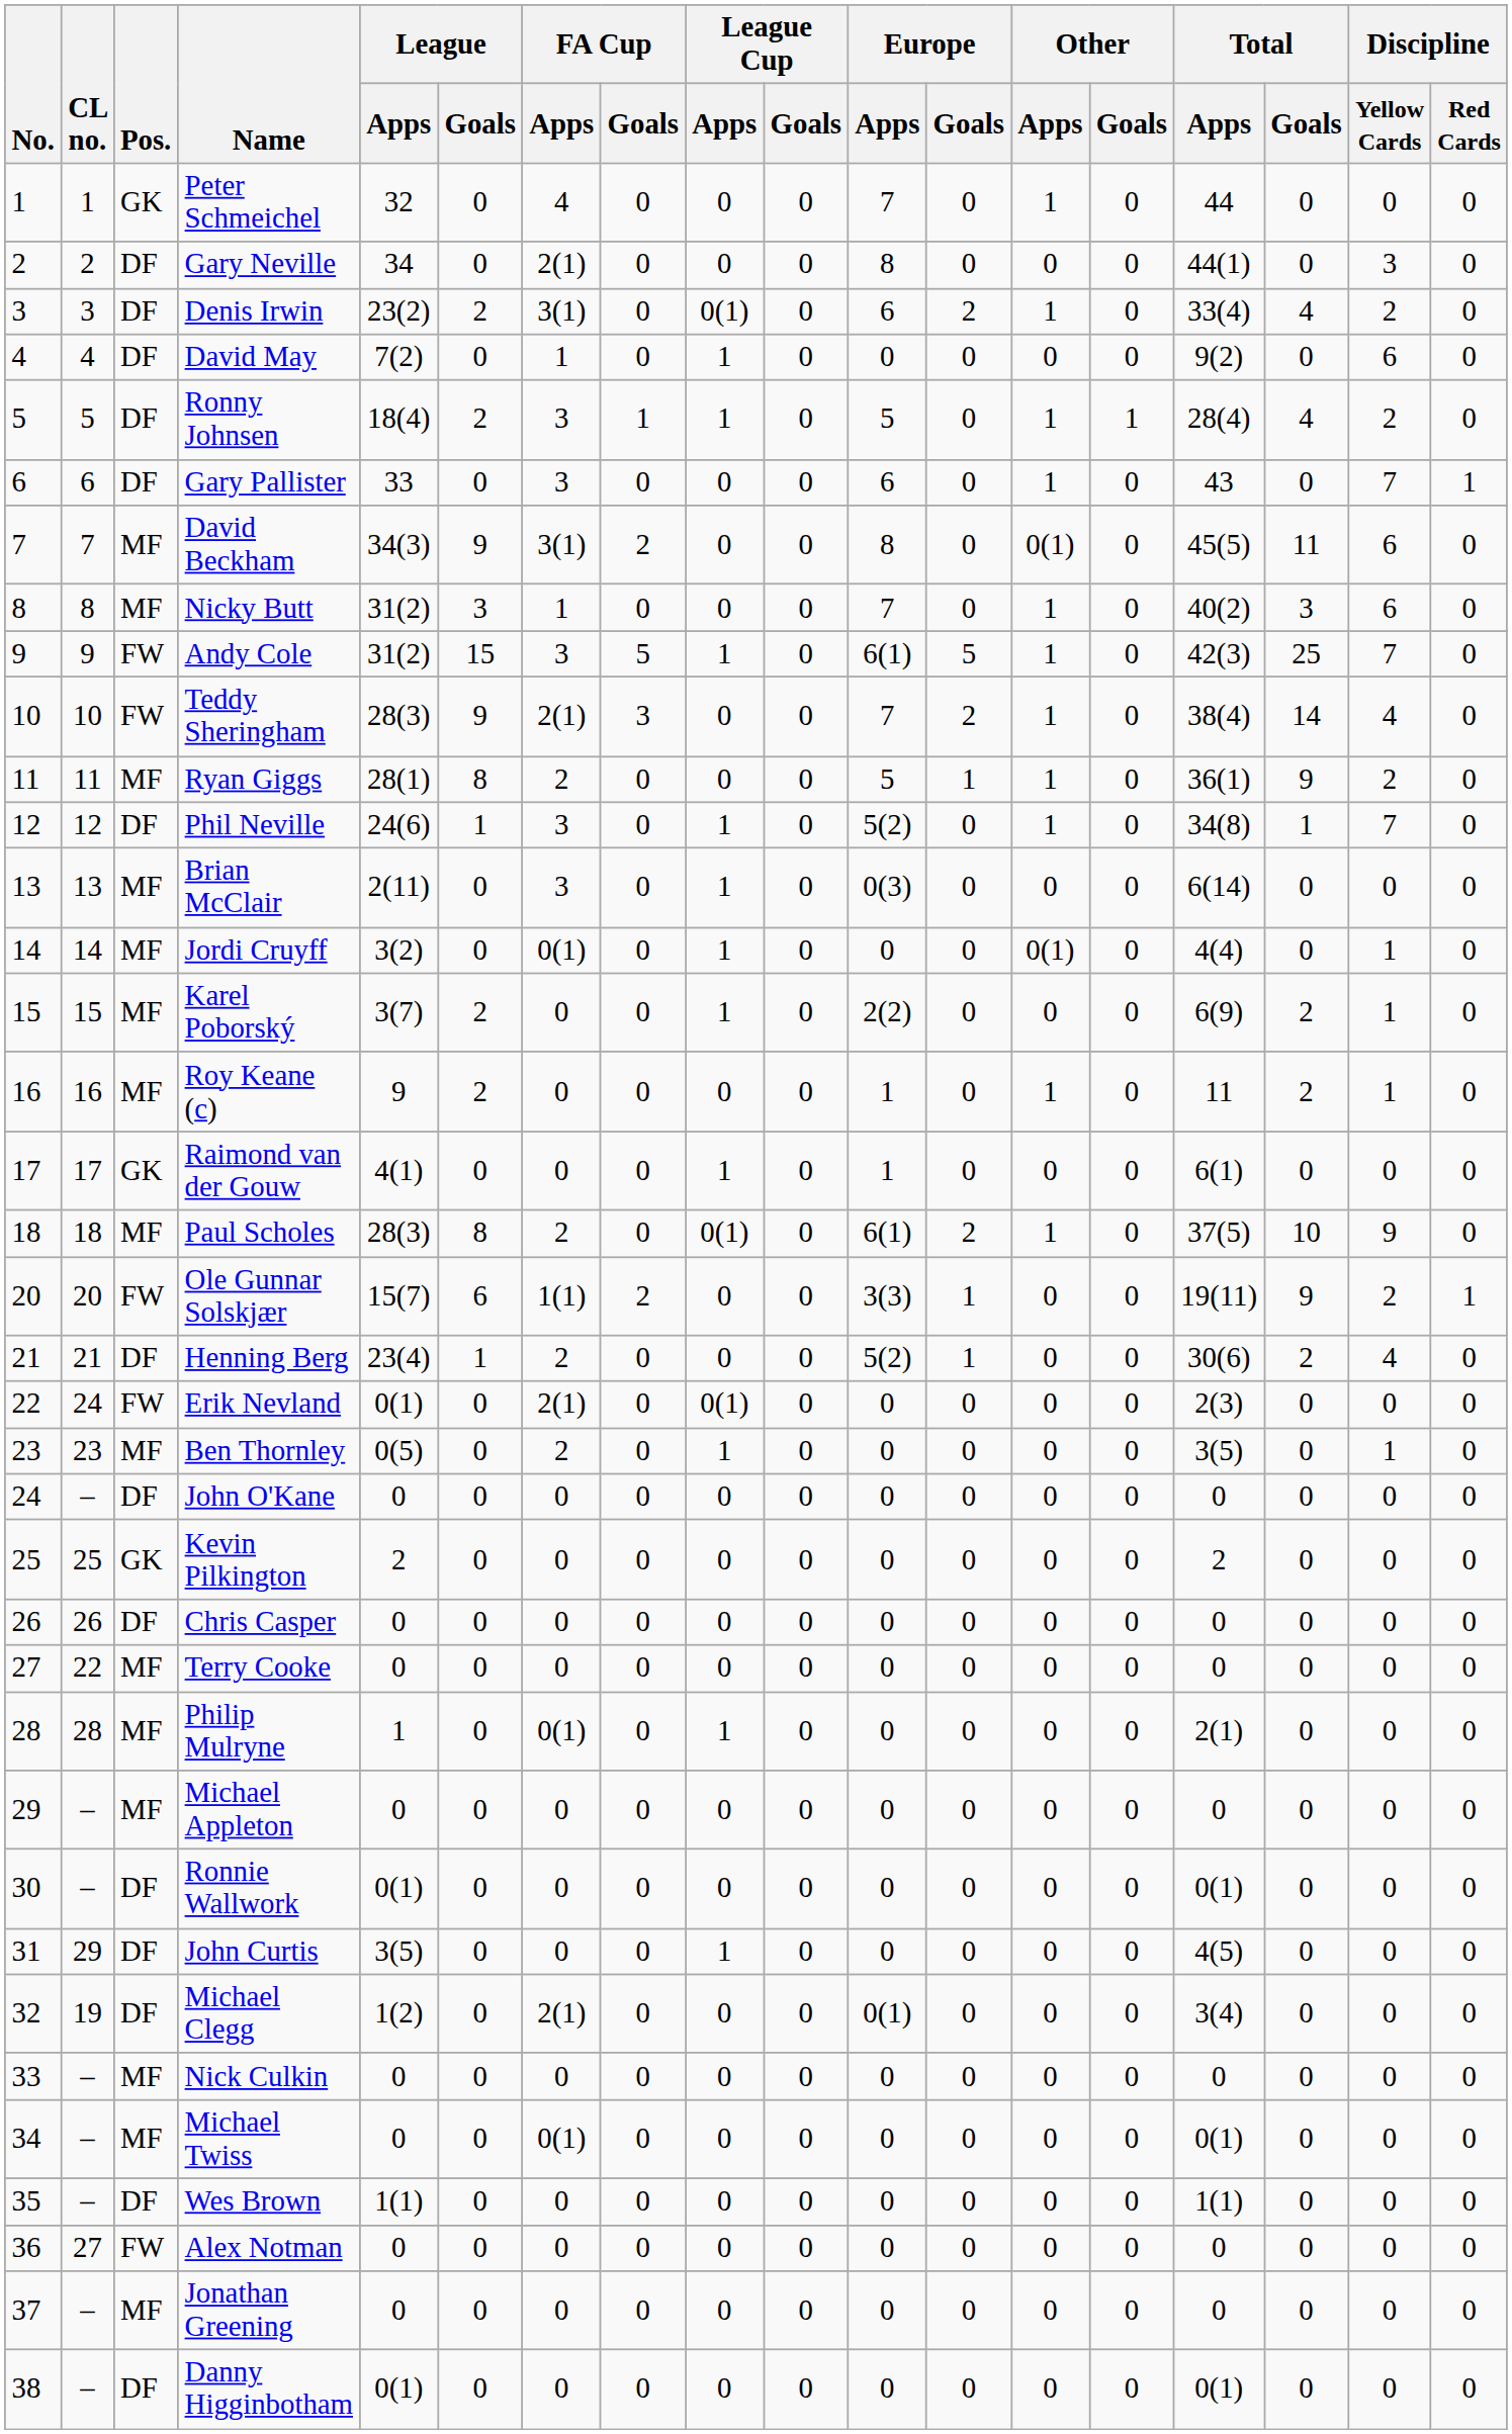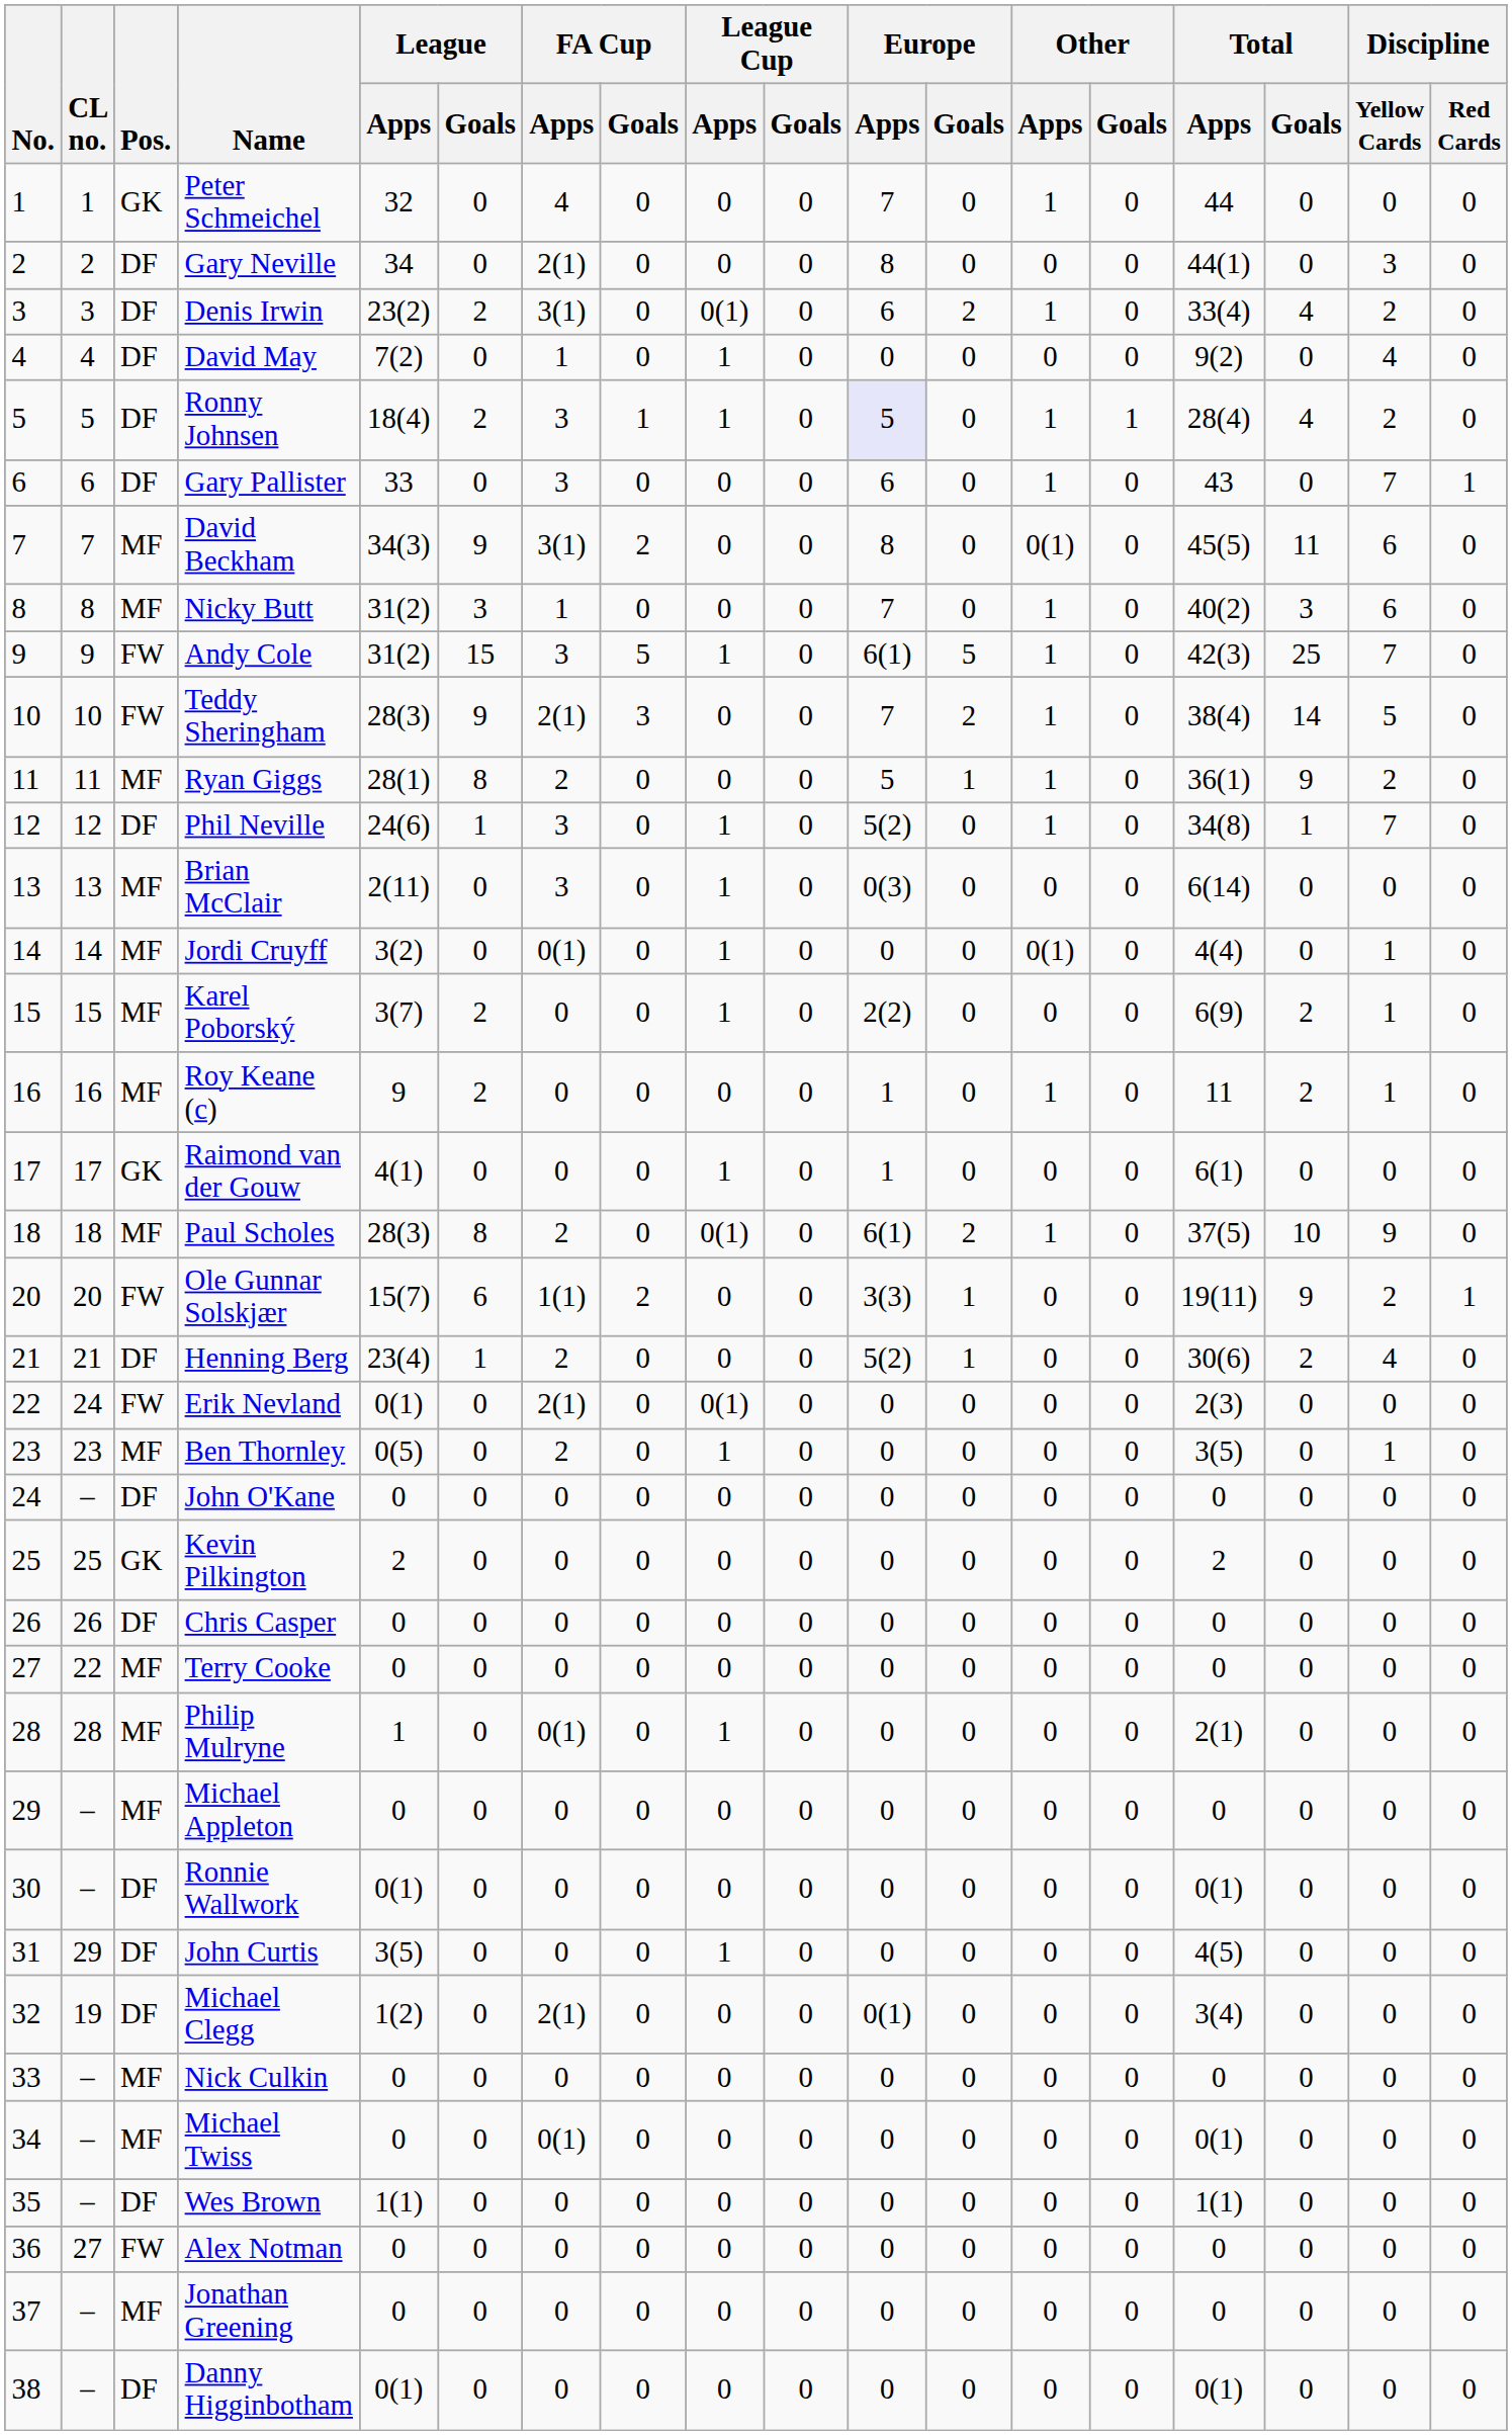David May | Discipline / Yellow Cards: 6 -> 4
Ronny Johnsen | Europe / Apps: no background -> lavender background
Teddy Sheringham | Discipline / Yellow Cards: 4 -> 5
